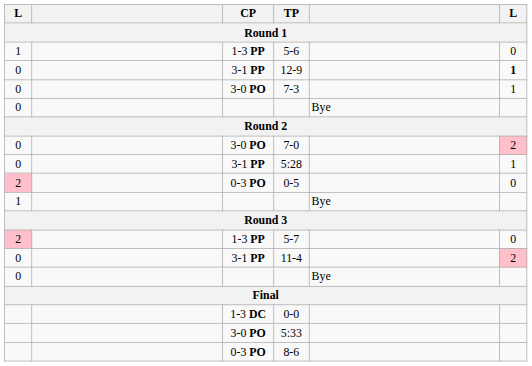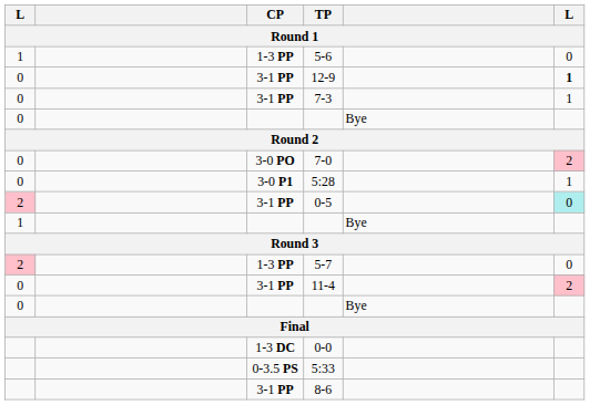7-3 | CP: 3-0 PO -> 3-1 PP
5:28 | CP: 3-1 PP -> 3-0 P1
0-5 | CP: 0-3 PO -> 3-1 PP
0-5 | column 6: no background -> paleturquoise background
5:33 | CP: 3-0 PO -> 0-3.5 PS
8-6 | CP: 0-3 PO -> 3-1 PP
